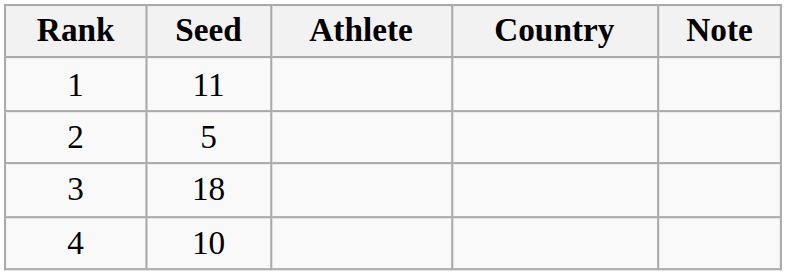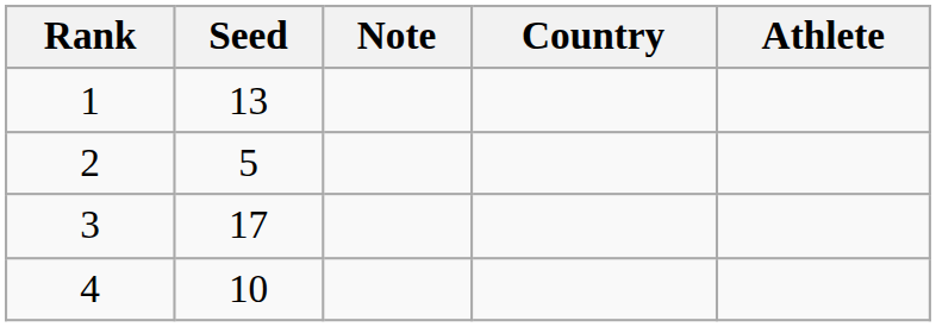columns swapped: Athlete <-> Note
1 | Seed: 11 -> 13
3 | Seed: 18 -> 17
